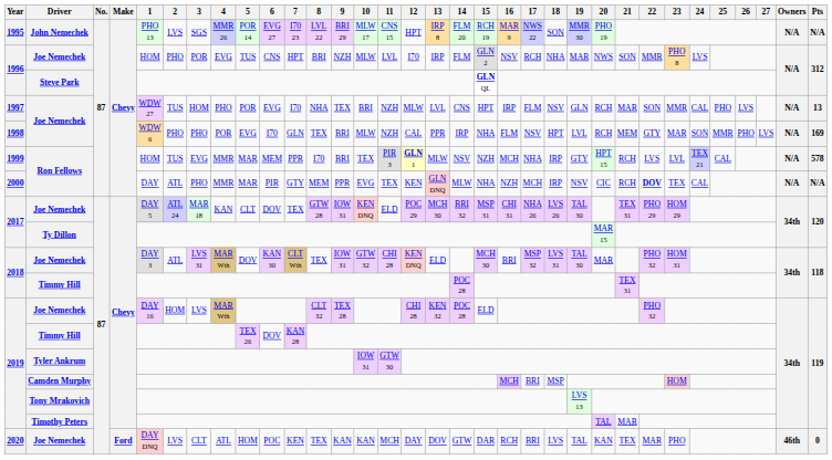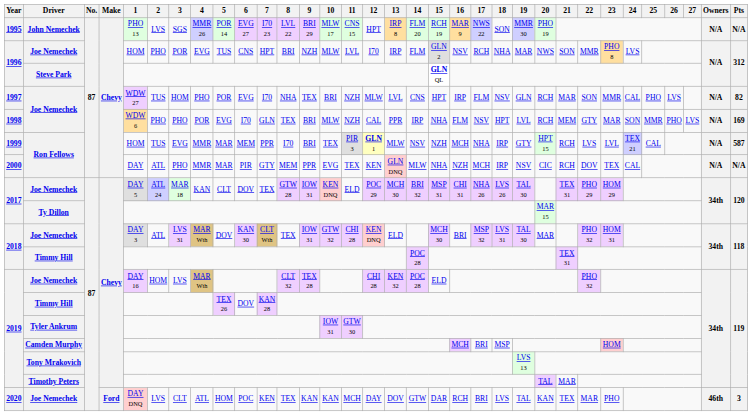1997 | Pts: 13 -> 82
1999 | Pts: 578 -> 587
2000 | 22: bold -> normal
2020 | Pts: 0 -> 3
